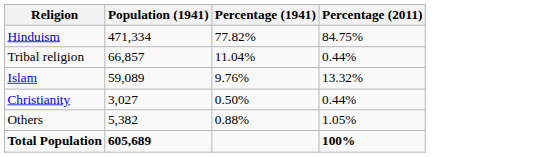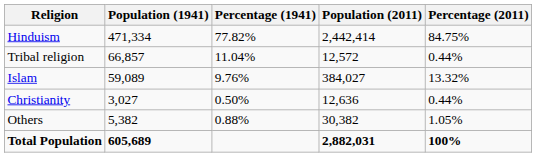+ column: Population (2011) | 2,442,414 | 12,572 | 384,027 | 12,636 | 30,382 | 2,882,031
